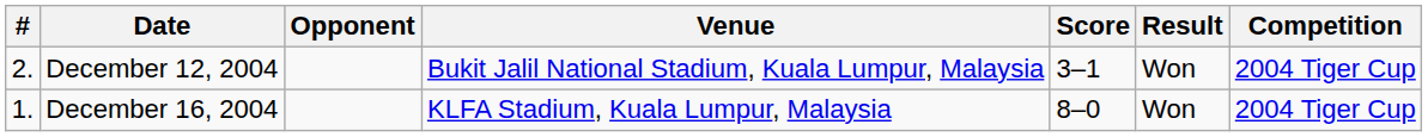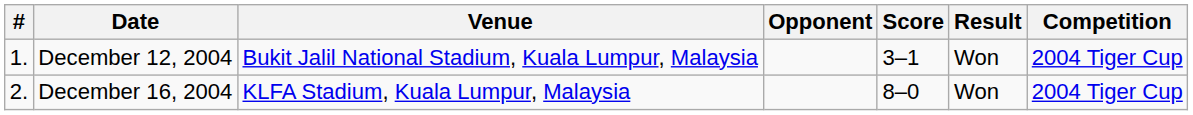columns swapped: Venue <-> Opponent
December 12, 2004 | #: 2. -> 1.
December 16, 2004 | #: 1. -> 2.
